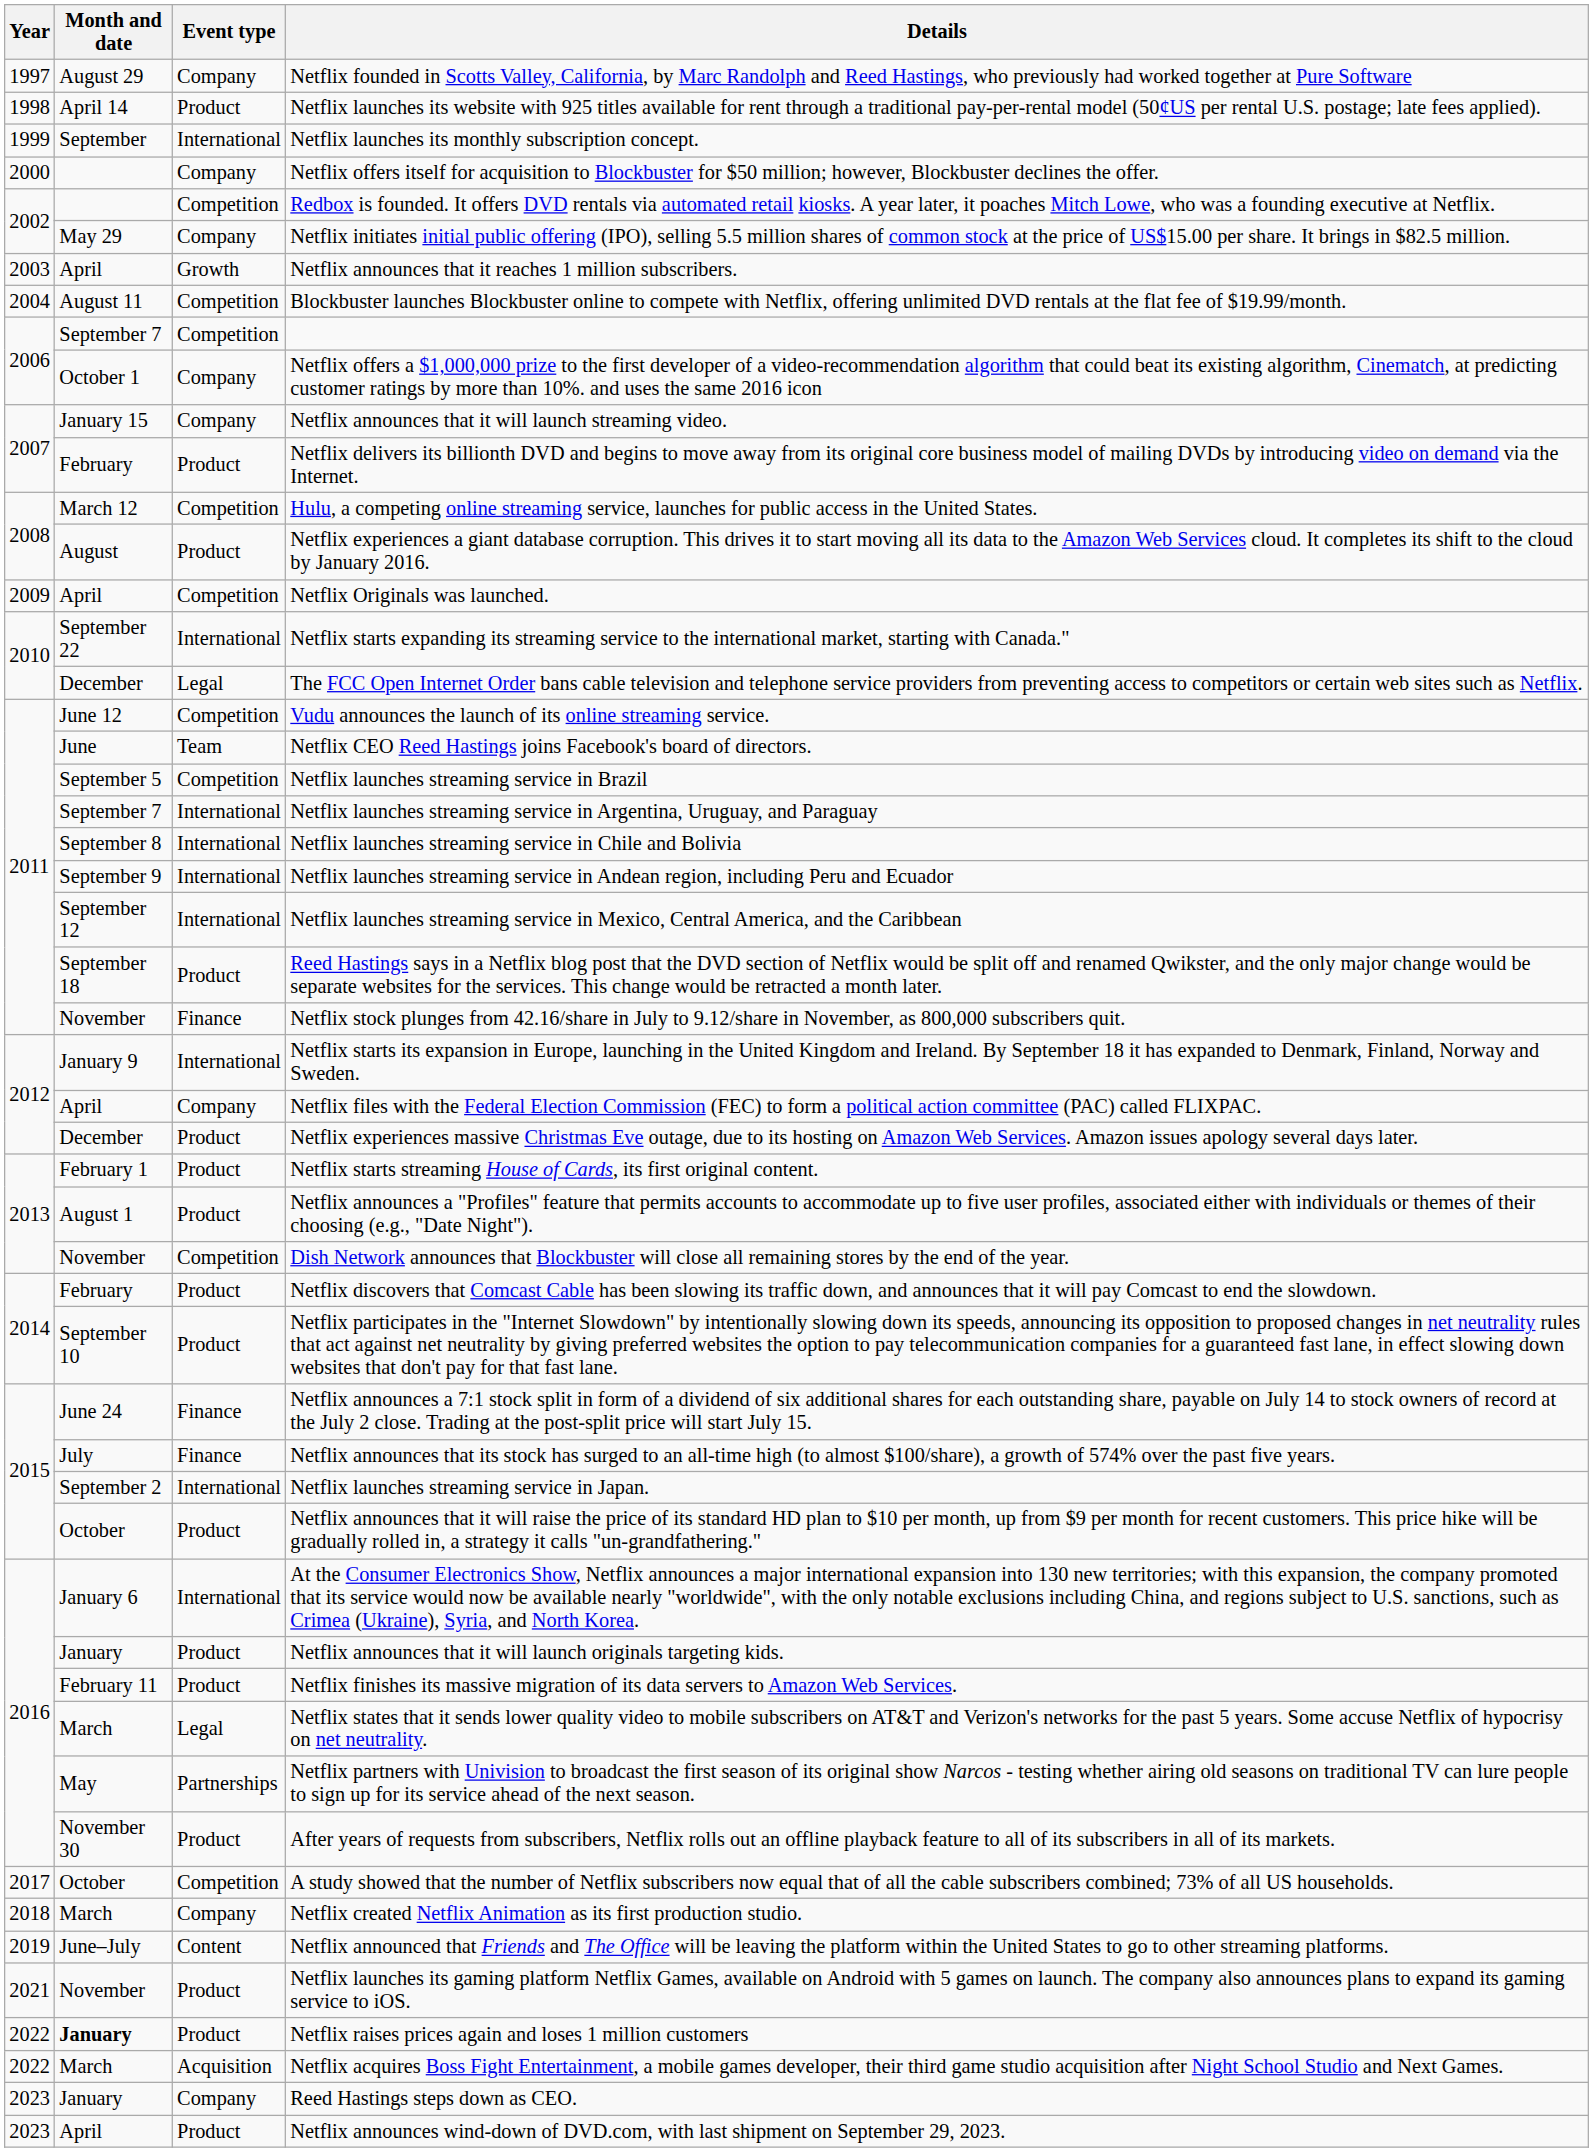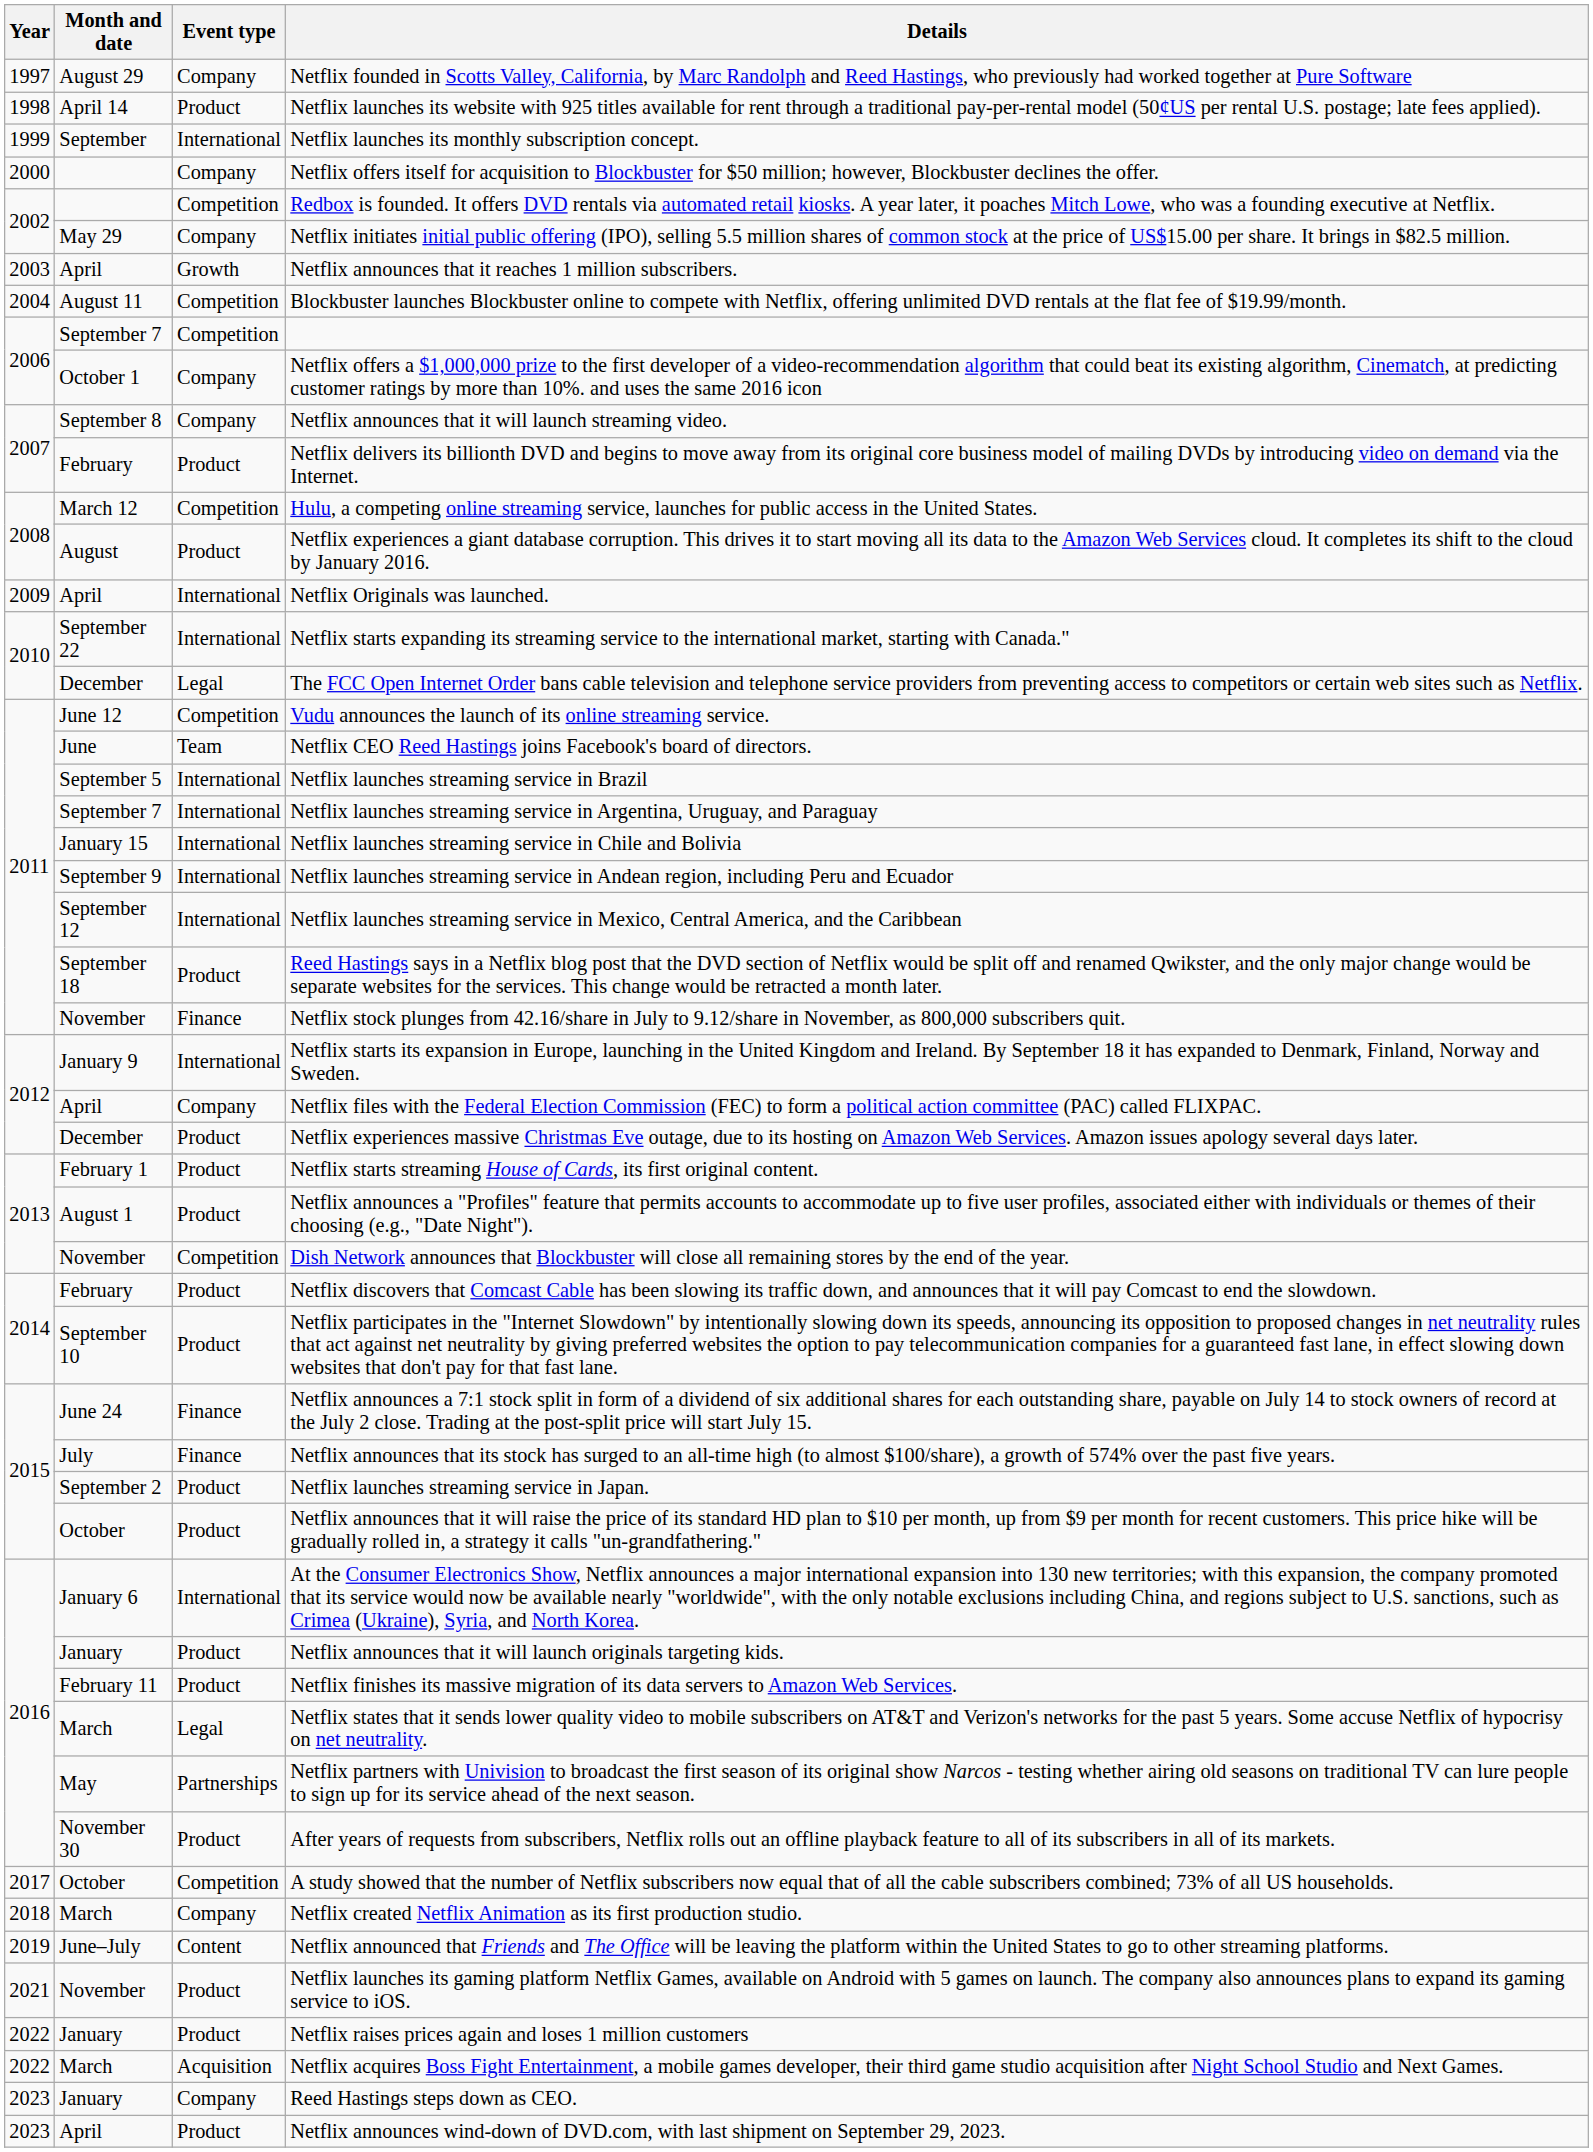Netflix announces that it will launch streaming video. | Month and date: January 15 -> September 8
Netflix Originals was launched. | Event type: Competition -> International
Netflix launches streaming service in Brazil | Event type: Competition -> International
Netflix launches streaming service in Chile and Bolivia | Month and date: September 8 -> January 15
Netflix launches streaming service in Japan. | Event type: International -> Product
Netflix raises prices again and loses 1 million customers | Month and date: bold -> normal
